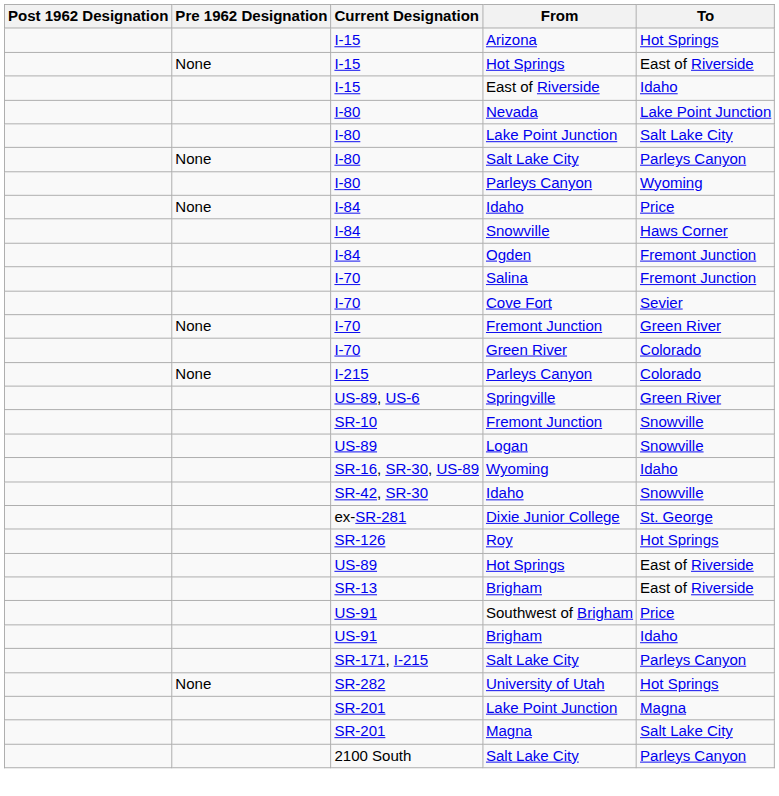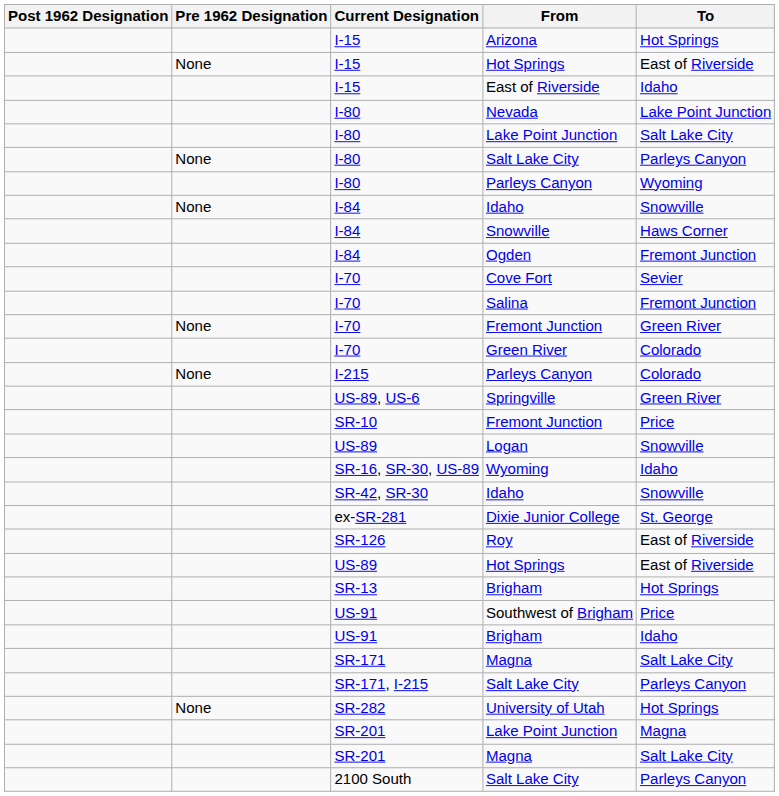I-84 / Idaho | To: Price -> Snowville
rows swapped: Cove Fort <-> Salina
SR-10 / Fremont Junction | To: Snowville -> Price
Roy | To: Hot Springs -> East of Riverside
SR-13 / Brigham | To: East of Riverside -> Hot Springs
+ row: SR-171 | Magna | Salt Lake City
